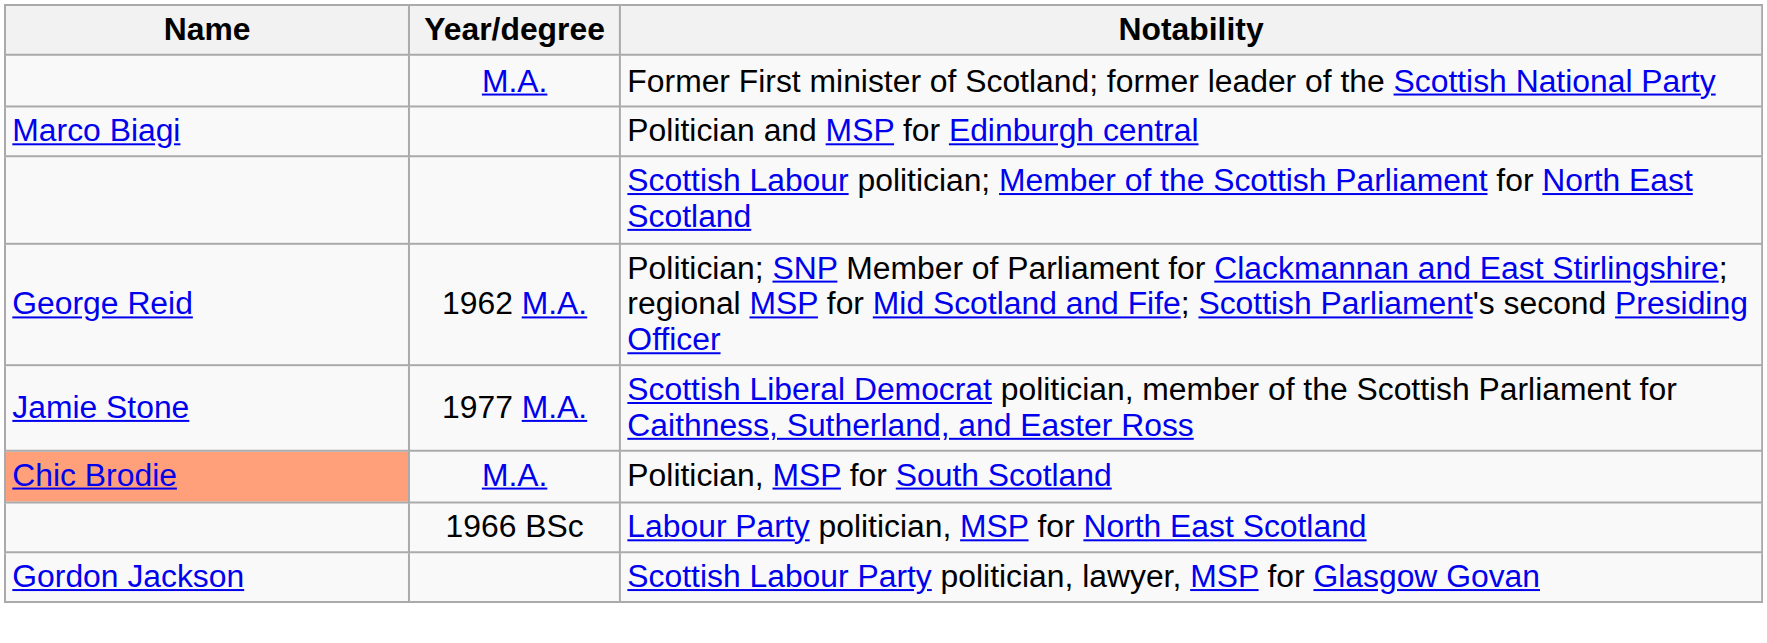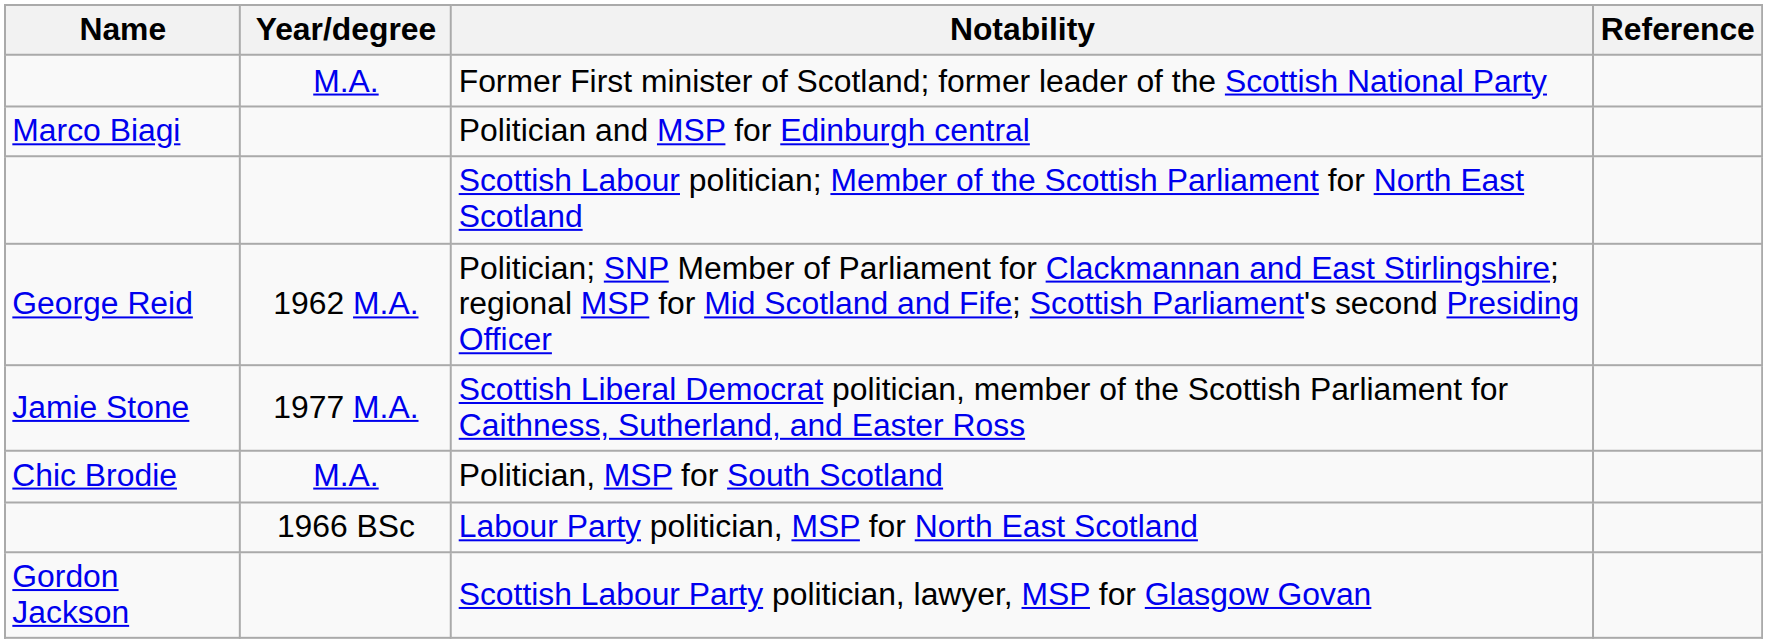+ column: Reference
Politician, MSP for South Scotland | Name: lightsalmon background -> no background
